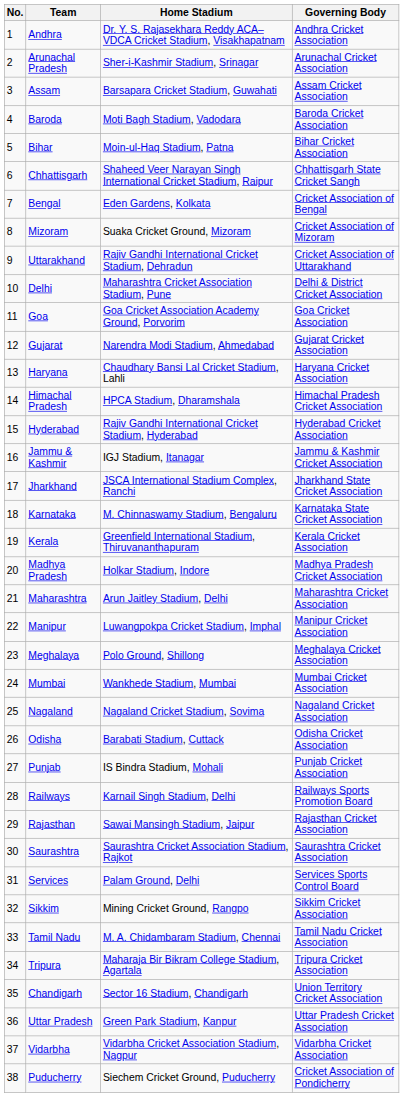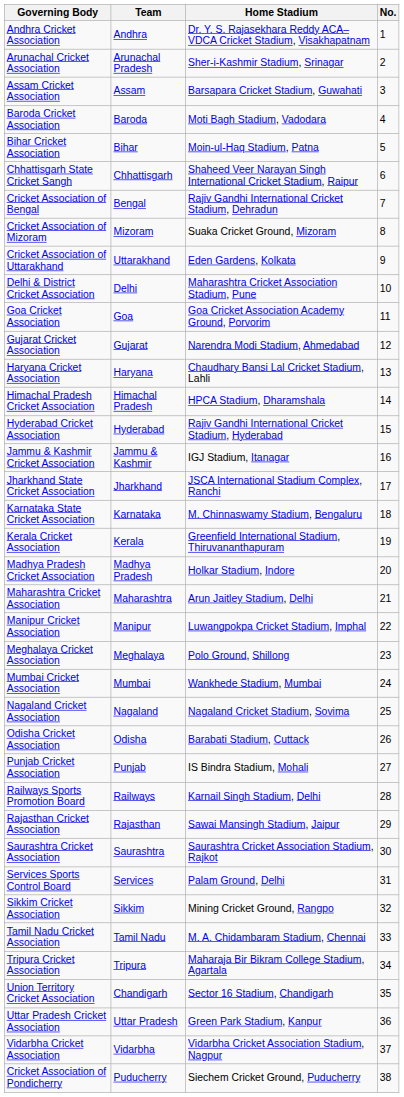columns swapped: No. <-> Governing Body
Bengal | Home Stadium: Eden Gardens, Kolkata -> Rajiv Gandhi International Cricket Stadium, Dehradun
Uttarakhand | Home Stadium: Rajiv Gandhi International Cricket Stadium, Dehradun -> Eden Gardens, Kolkata
